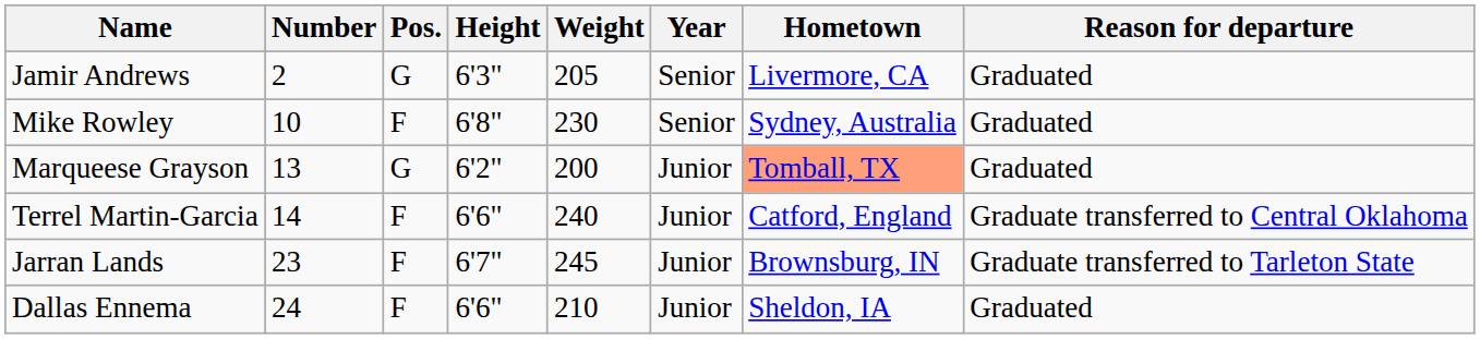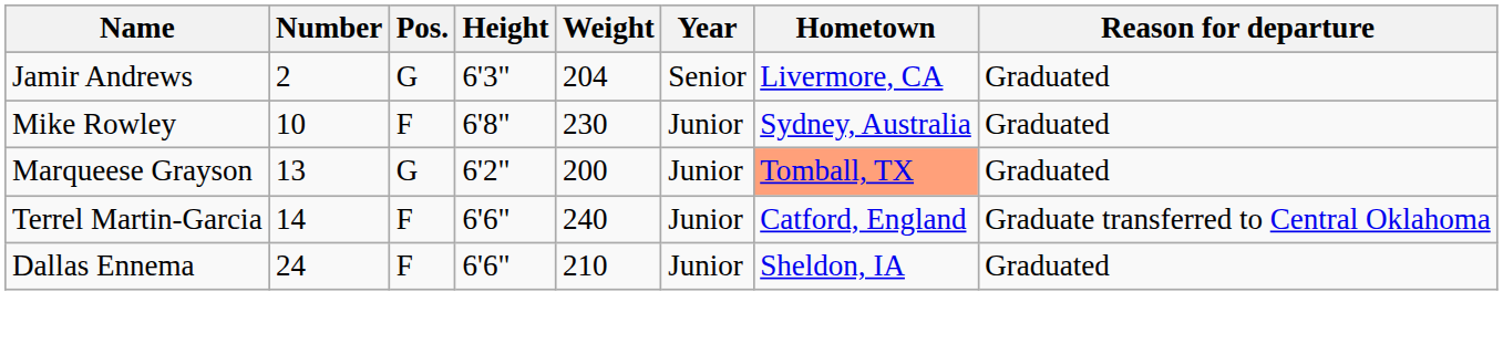Jamir Andrews | Weight: 205 -> 204
Mike Rowley | Year: Senior -> Junior
- row: Jarran Lands | 23 | F | 6'7" | 245 | Junior | Brownsburg, IN | Graduate transferred to Tarleton State
